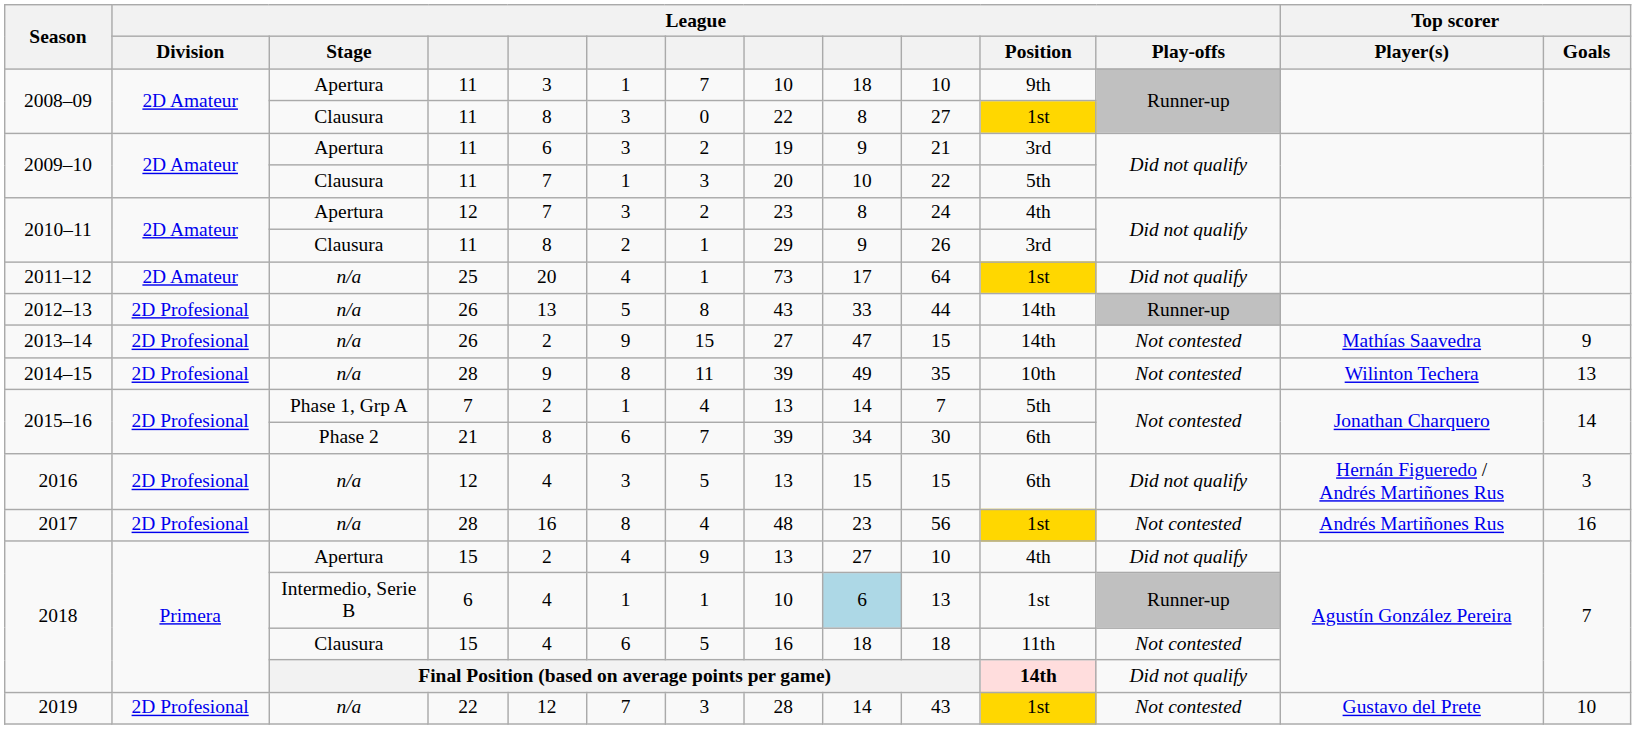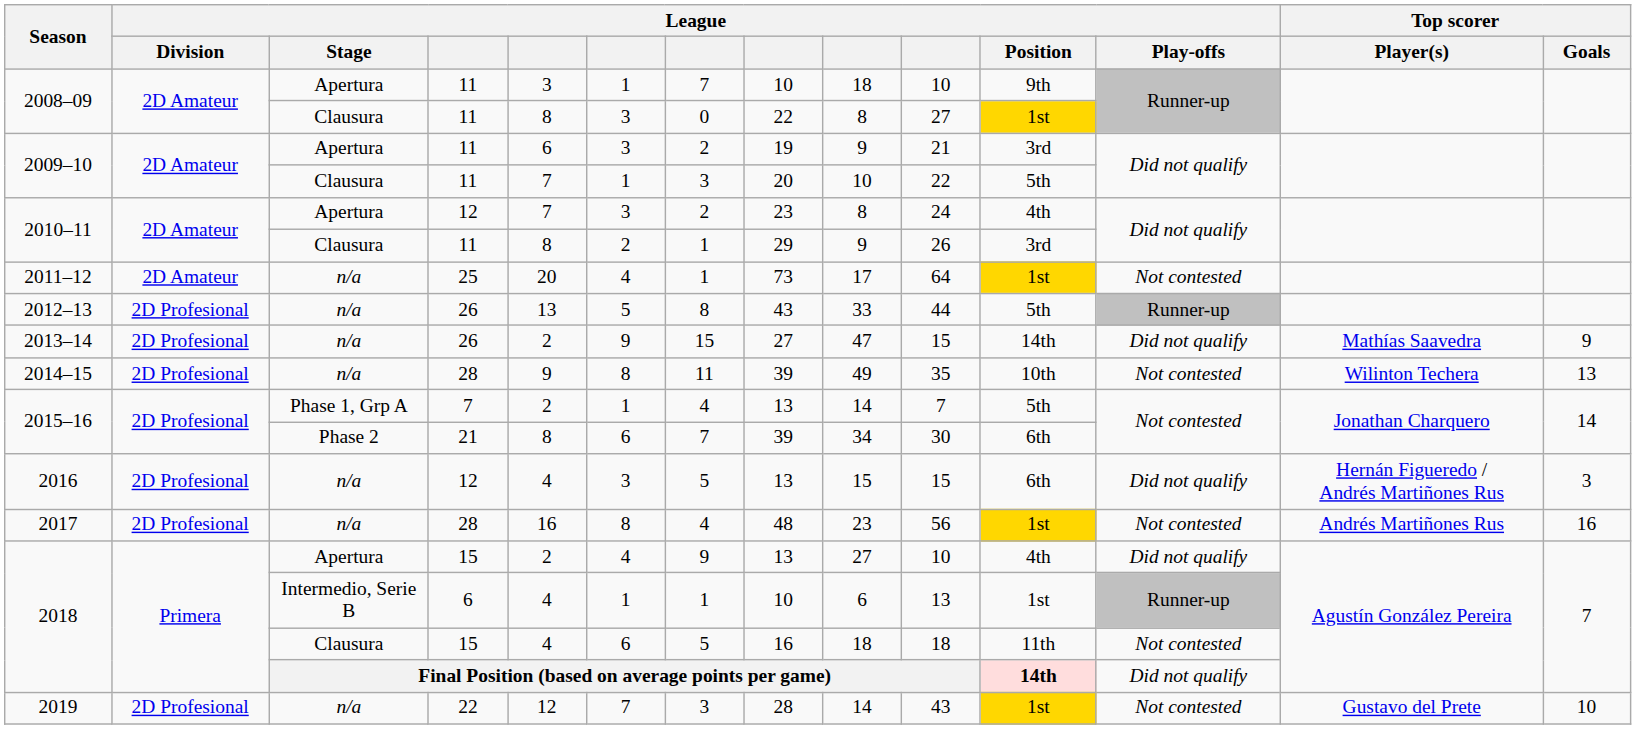2011–12 | League / Play-offs: Did not qualify -> Not contested
2012–13 | League / Position: 14th -> 5th
2013–14 | League / Play-offs: Not contested -> Did not qualify
2018 / Intermedio, Serie B | column 9: lightblue background -> no background
